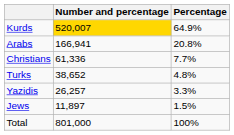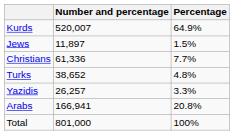Kurds | Number and percentage: gold background -> no background
rows swapped: Arabs <-> Jews
